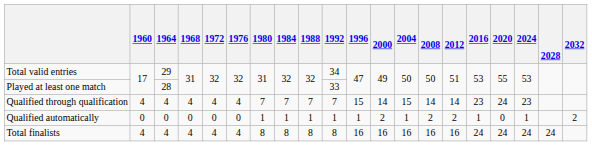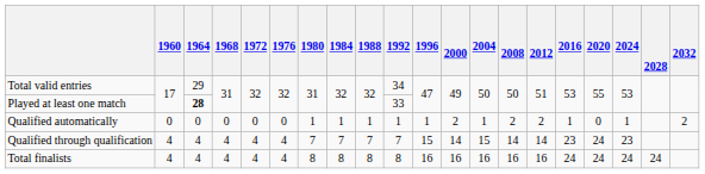Played at least one match | 1964: normal -> bold
rows swapped: Qualified through qualification <-> Qualified automatically
